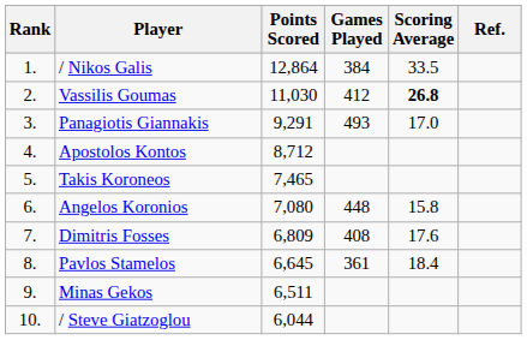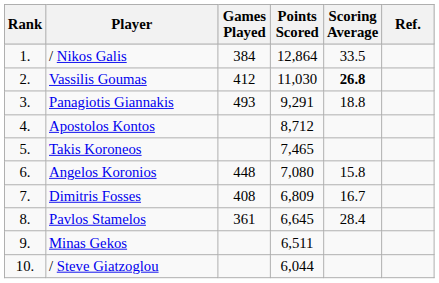columns swapped: Games Played <-> Points Scored
Panagiotis Giannakis | Scoring Average: 17.0 -> 18.8
Dimitris Fosses | Scoring Average: 17.6 -> 16.7
Pavlos Stamelos | Scoring Average: 18.4 -> 28.4
